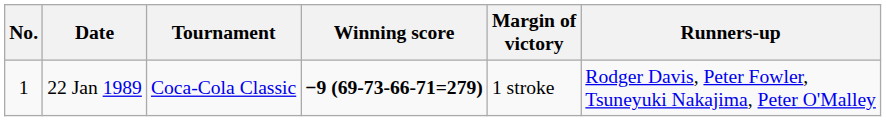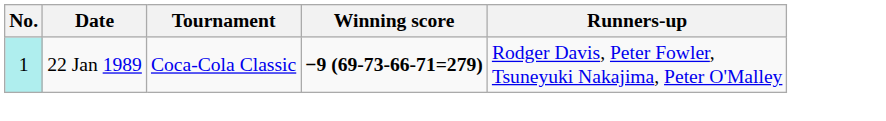- column: Margin of victory | 1 stroke
22 Jan 1989 | No.: no background -> paleturquoise background
